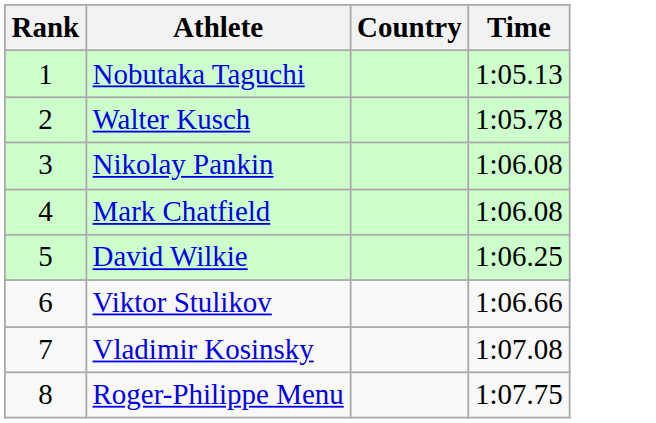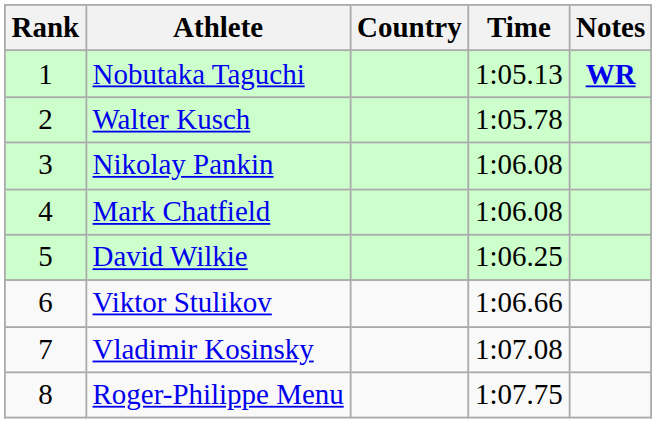+ column: Notes | WR
